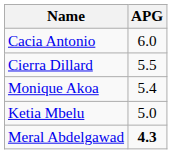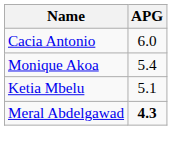- row: Cierra Dillard | 5.5
Ketia Mbelu | APG: 5.0 -> 5.1
